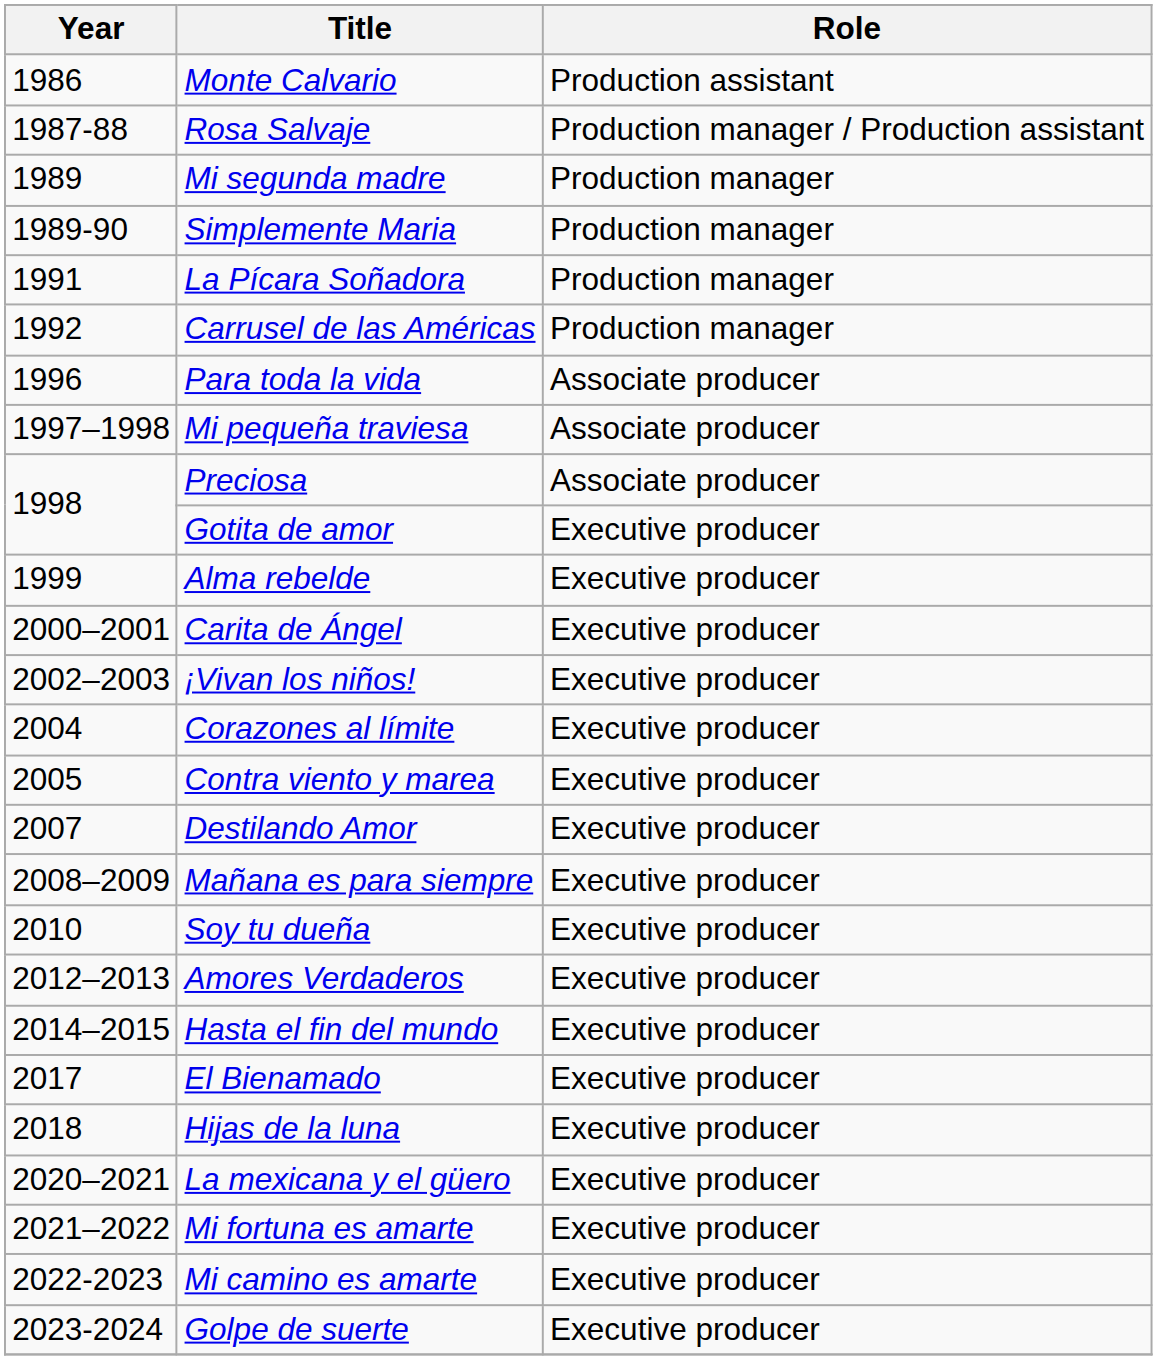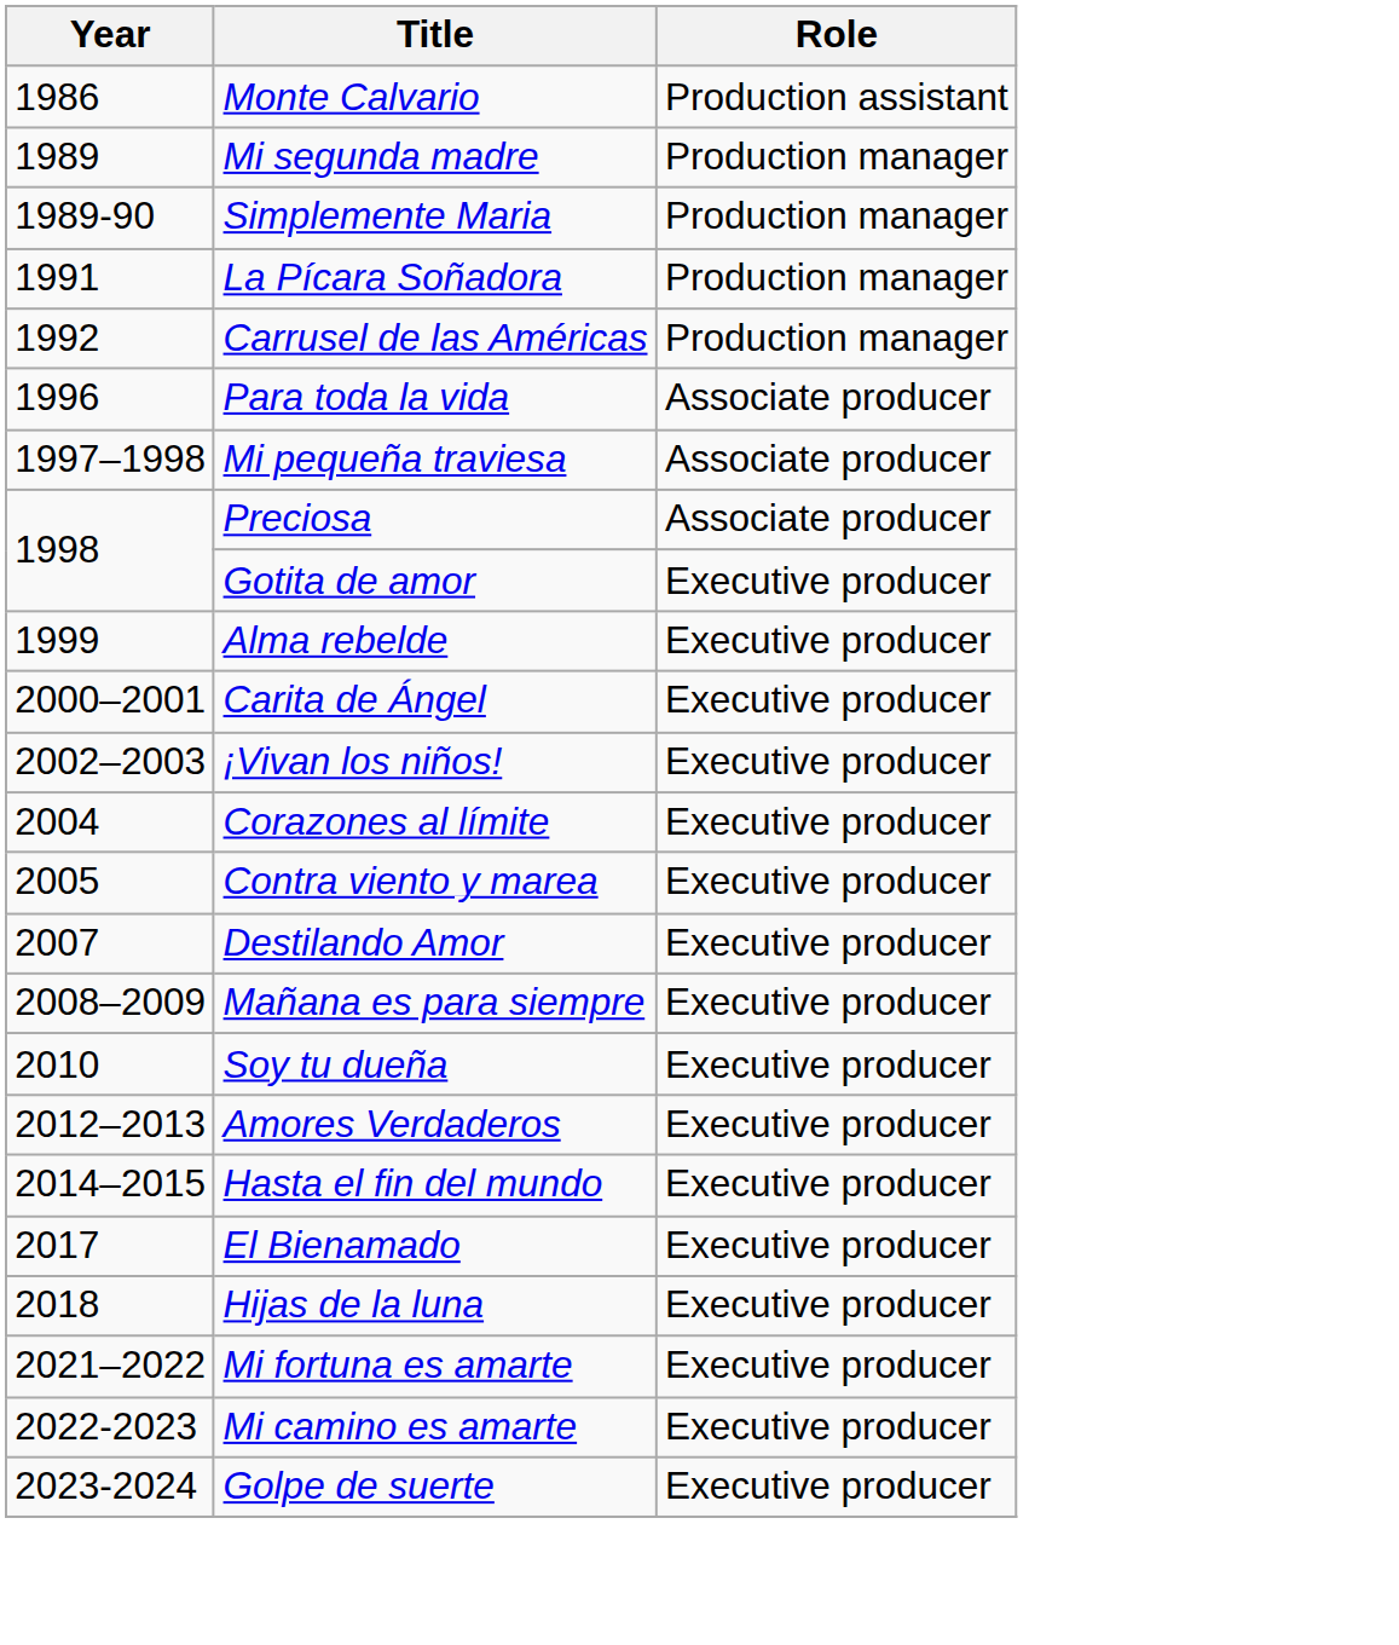- row: 1987-88 | Rosa Salvaje | Production manager / Production assistant
- row: 2020–2021 | La mexicana y el güero | Executive producer
